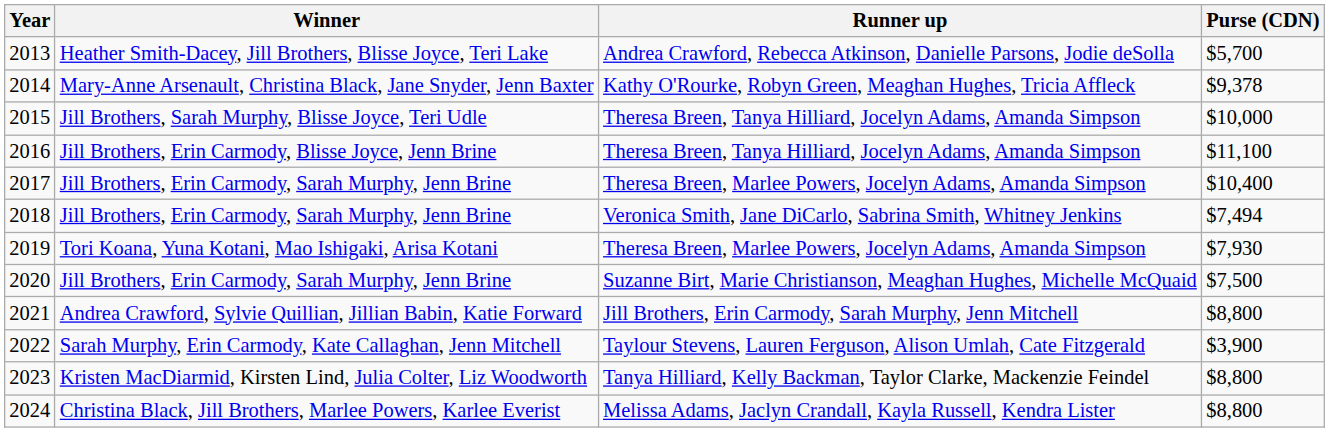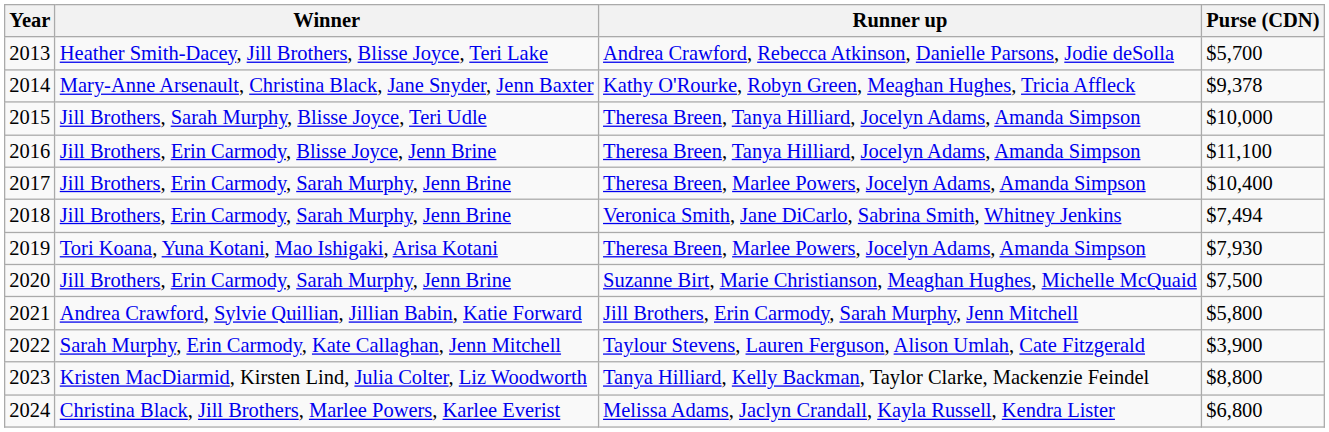2021 | Purse (CDN): $8,800 -> $5,800
2024 | Purse (CDN): $8,800 -> $6,800
